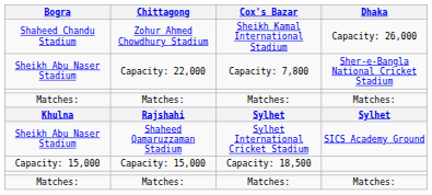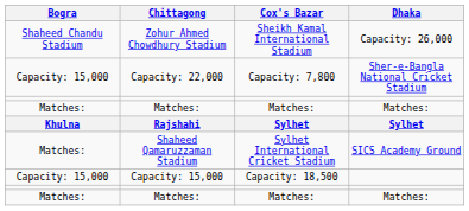Capacity: 22,000 | Bogra: Sheikh Abu Naser Stadium -> Capacity: 15,000
Shaheed Qamaruzzaman Stadium | Bogra: Sheikh Abu Naser Stadium -> Matches:
